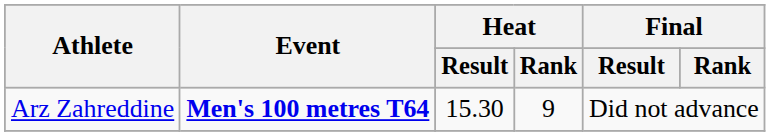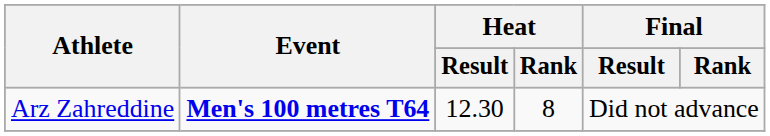Arz Zahreddine | Heat / Result: 15.30 -> 12.30
Arz Zahreddine | Heat / Rank: 9 -> 8
